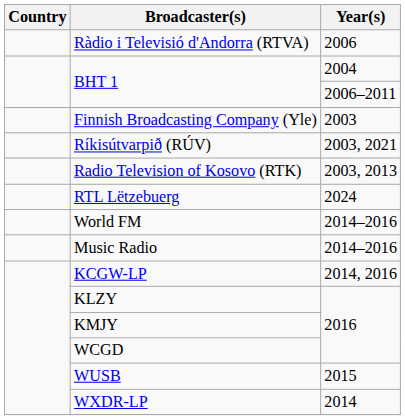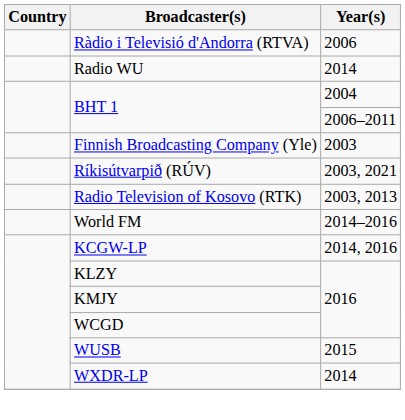+ row: Radio WU | 2014
- row: RTL Lëtzebuerg | 2024
- row: Music Radio | 2014–2016
